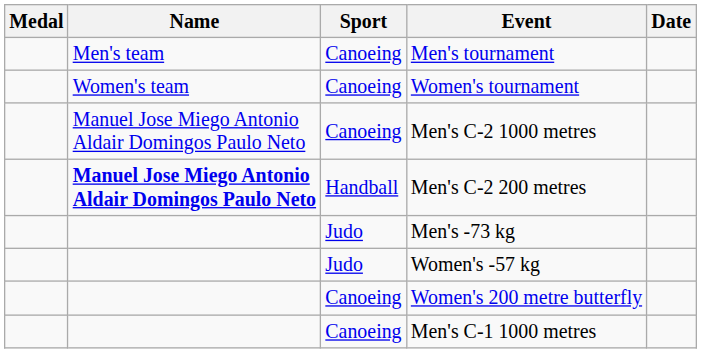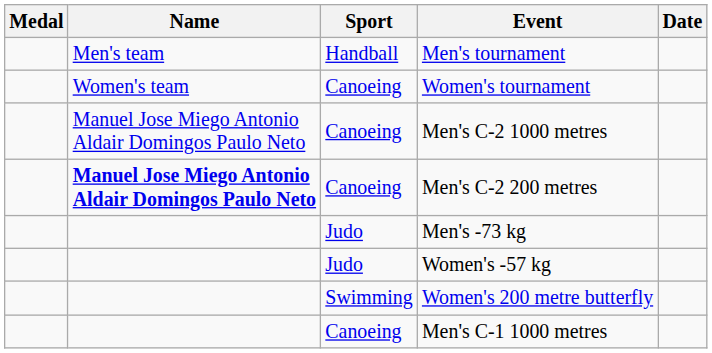Men's tournament | Sport: Canoeing -> Handball
Men's C-2 200 metres | Sport: Handball -> Canoeing
Women's 200 metre butterfly | Sport: Canoeing -> Swimming
